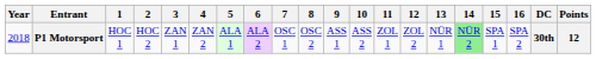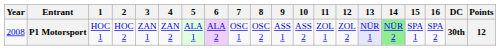P1 Motorsport | Year: 2018 -> 2008
P1 Motorsport | 13: no background -> lavender background
